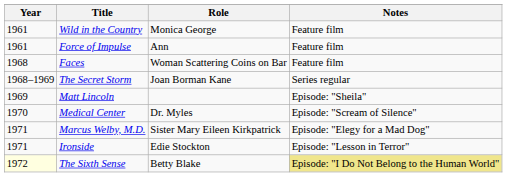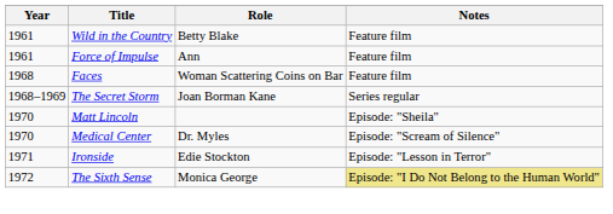Wild in the Country | Role: Monica George -> Betty Blake
Matt Lincoln | Year: 1969 -> 1970
- row: 1971 | Marcus Welby, M.D. | Sister Mary Eileen Kirkpatrick | Episode: "Elegy for a Mad Dog"
The Sixth Sense | Year: lightyellow background -> no background
The Sixth Sense | Role: Betty Blake -> Monica George
